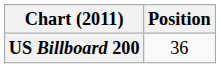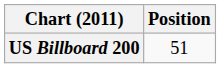US Billboard 200 | Position: 36 -> 51
